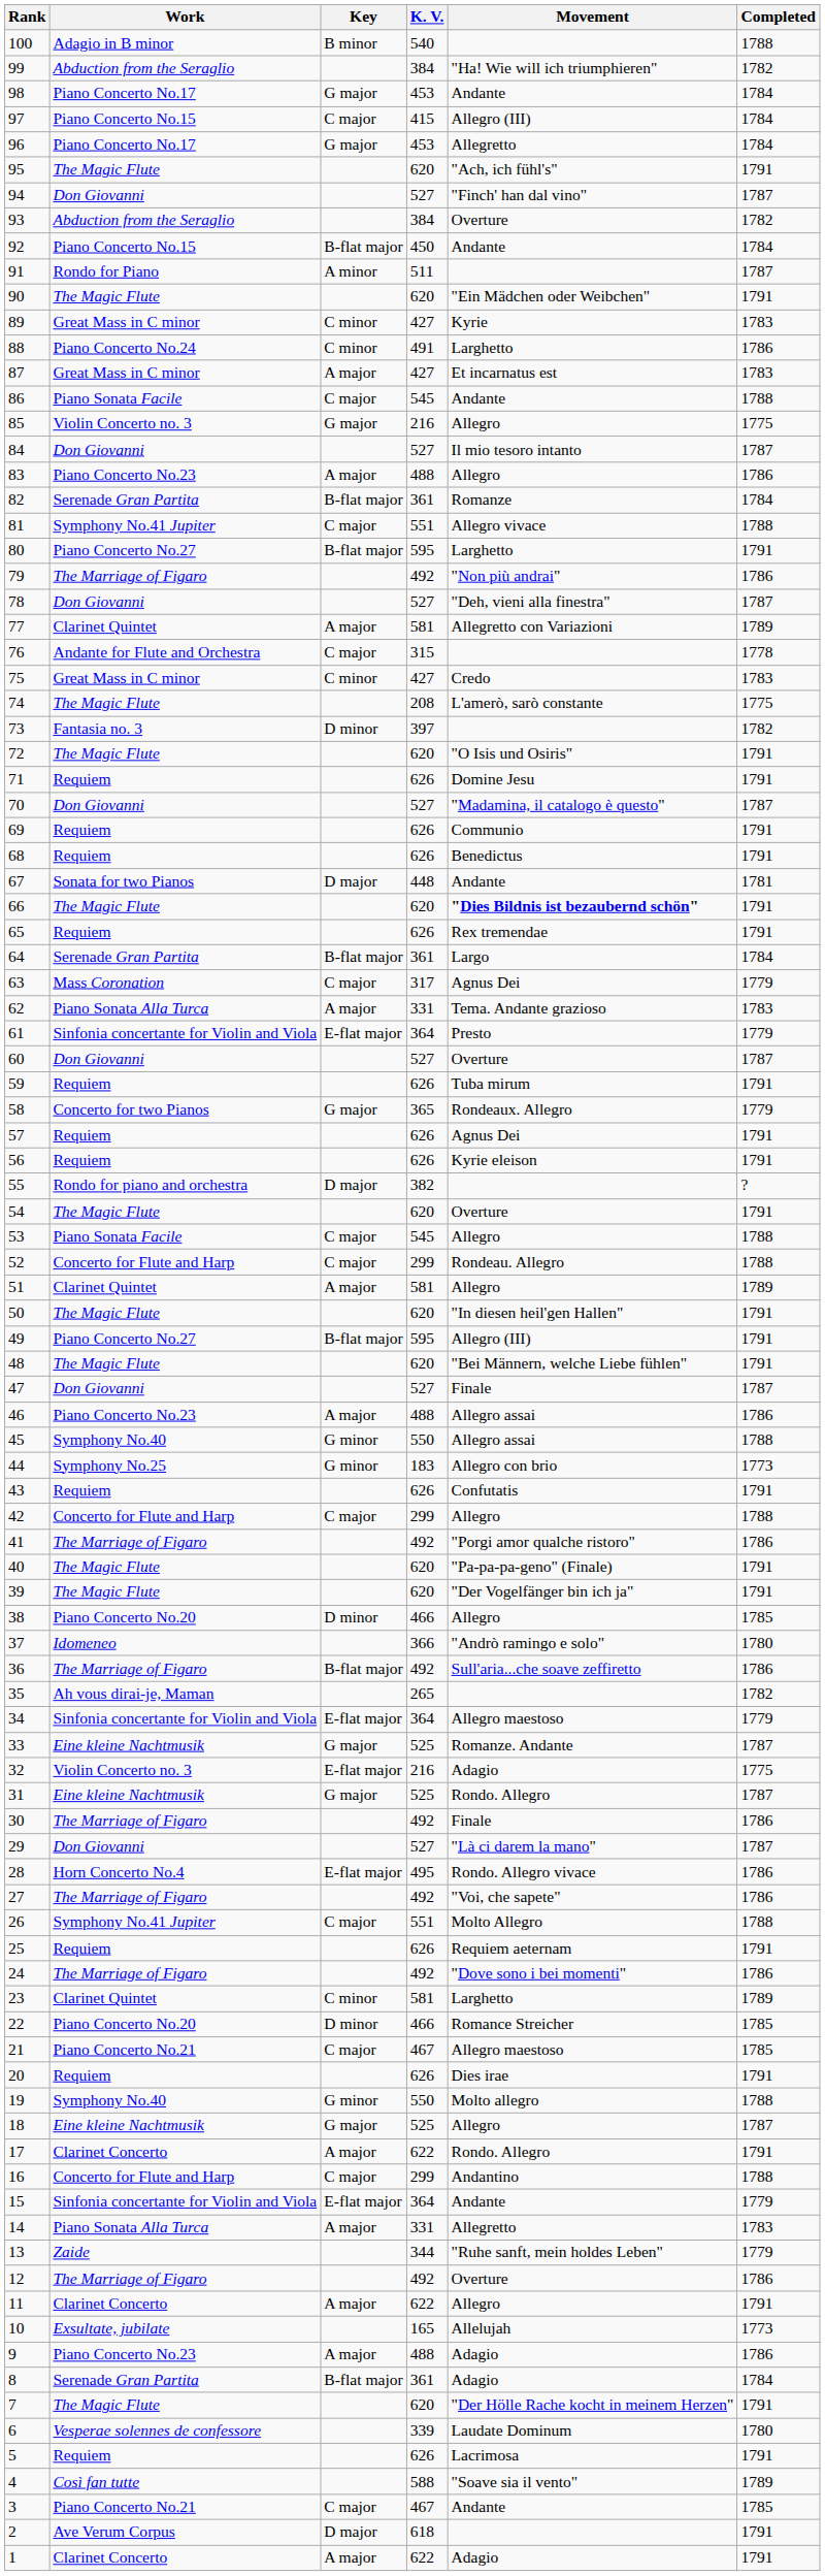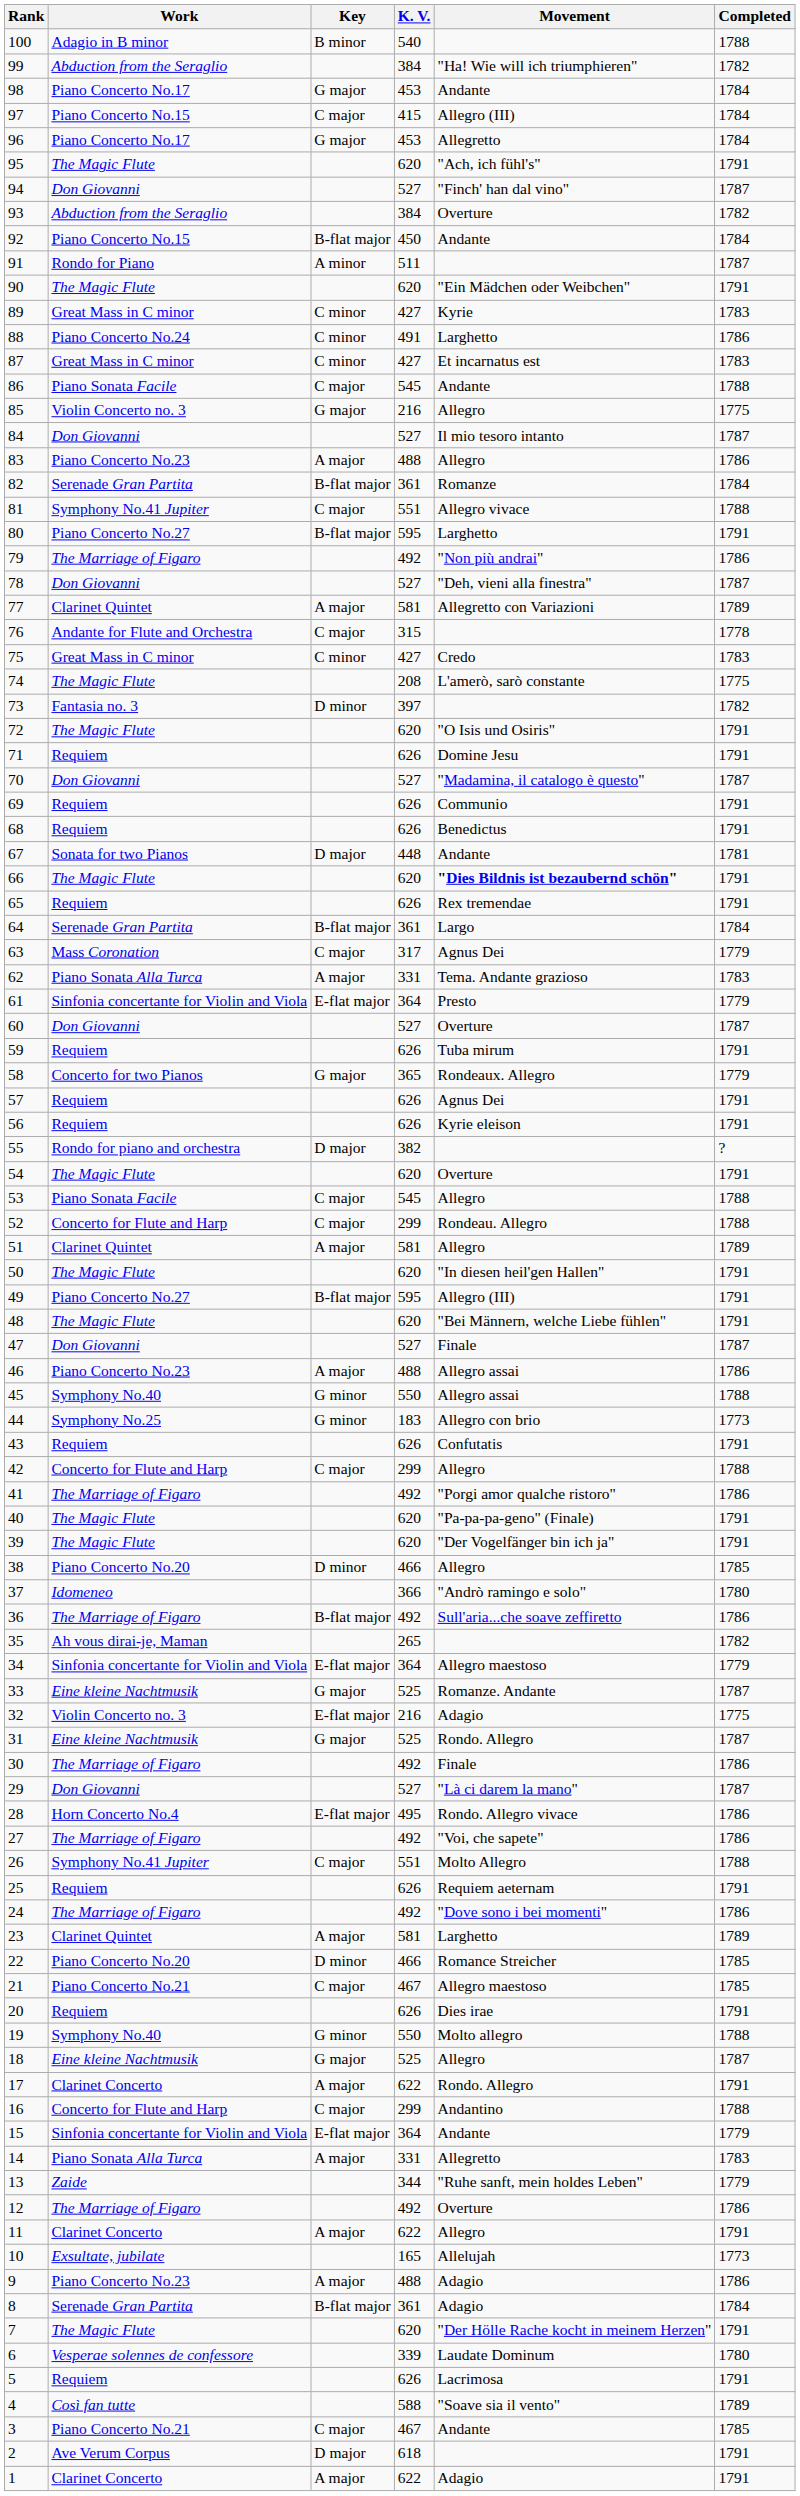87 | Key: A major -> C minor
23 | Key: C minor -> A major
